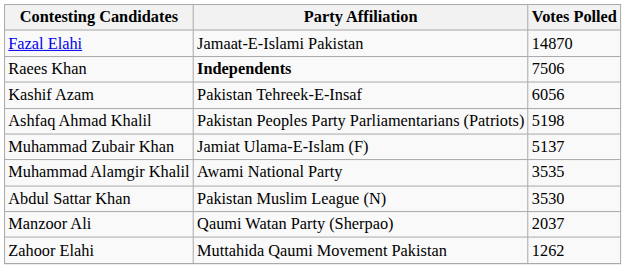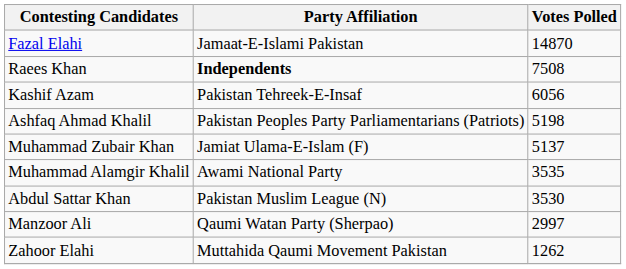Raees Khan | Votes Polled: 7506 -> 7508
Manzoor Ali | Votes Polled: 2037 -> 2997
